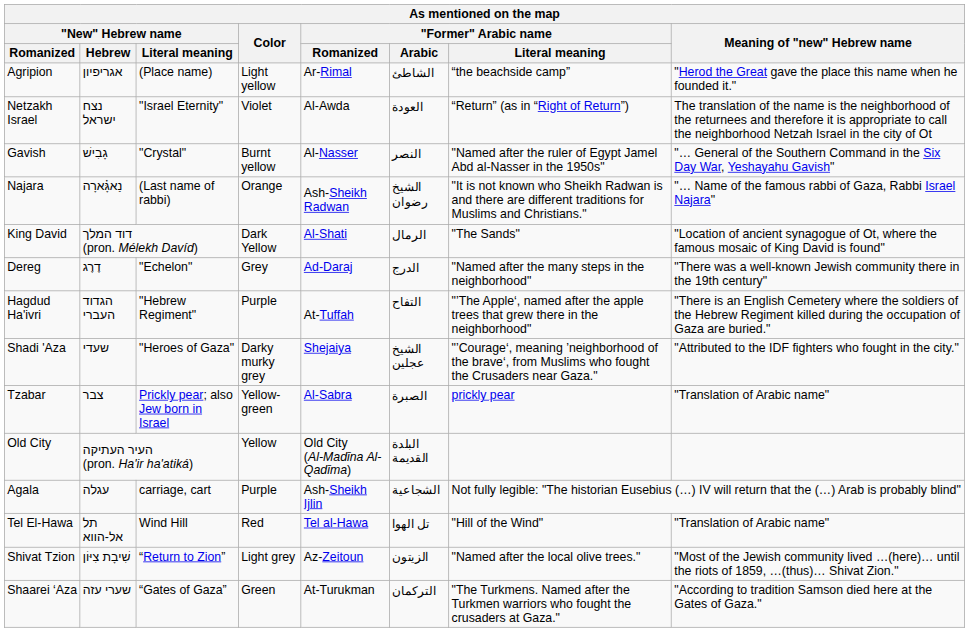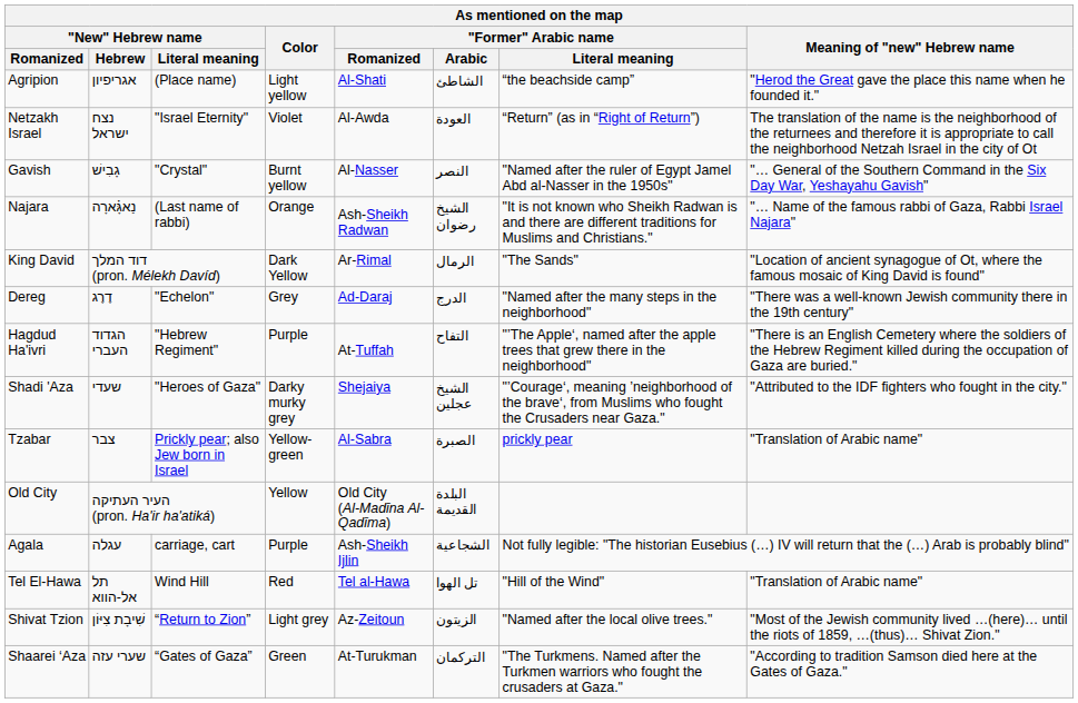Agripion | "Former" Arabic name / Romanized: Ar-Rimal -> Al-Shati
King David | "Former" Arabic name / Romanized: Al-Shati -> Ar-Rimal
